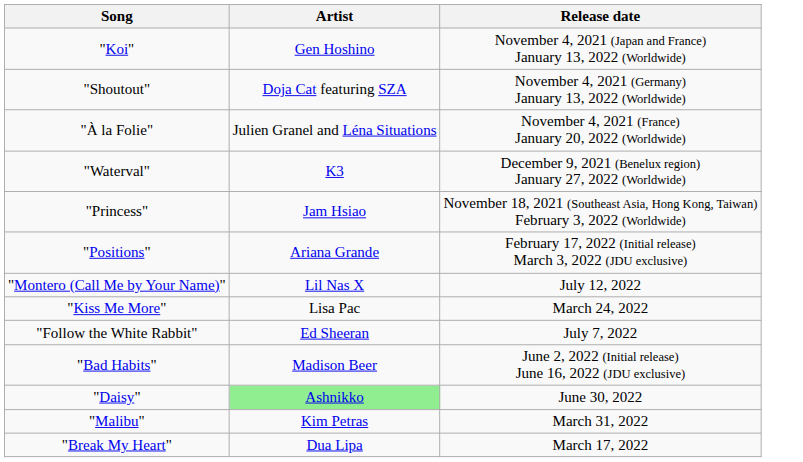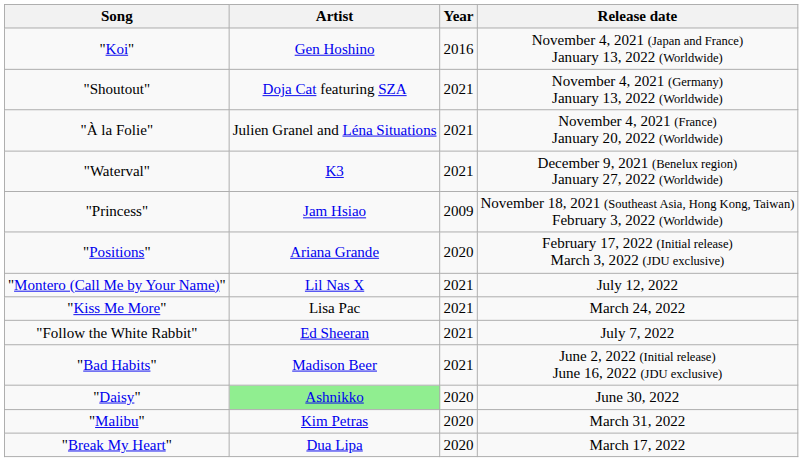+ column: Year | 2016 | 2021 | 2021 | 2021 | 2009 | 2020 | 2021 | 2021 | 2021 | 2021 | 2020 | 2020 | 2020
